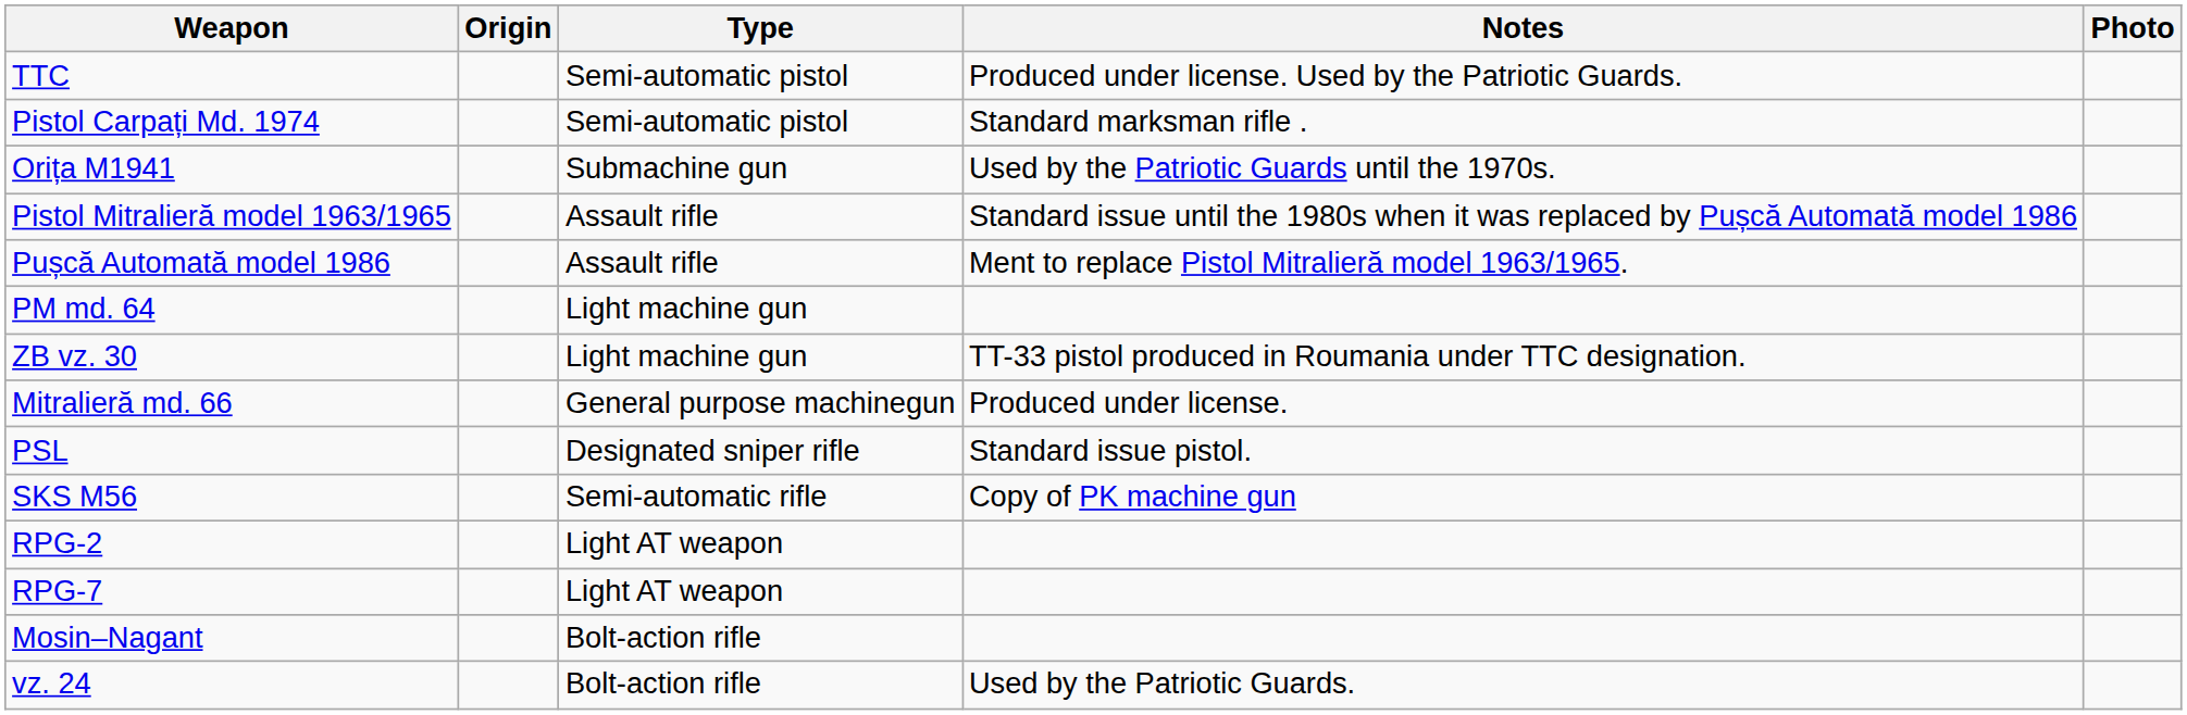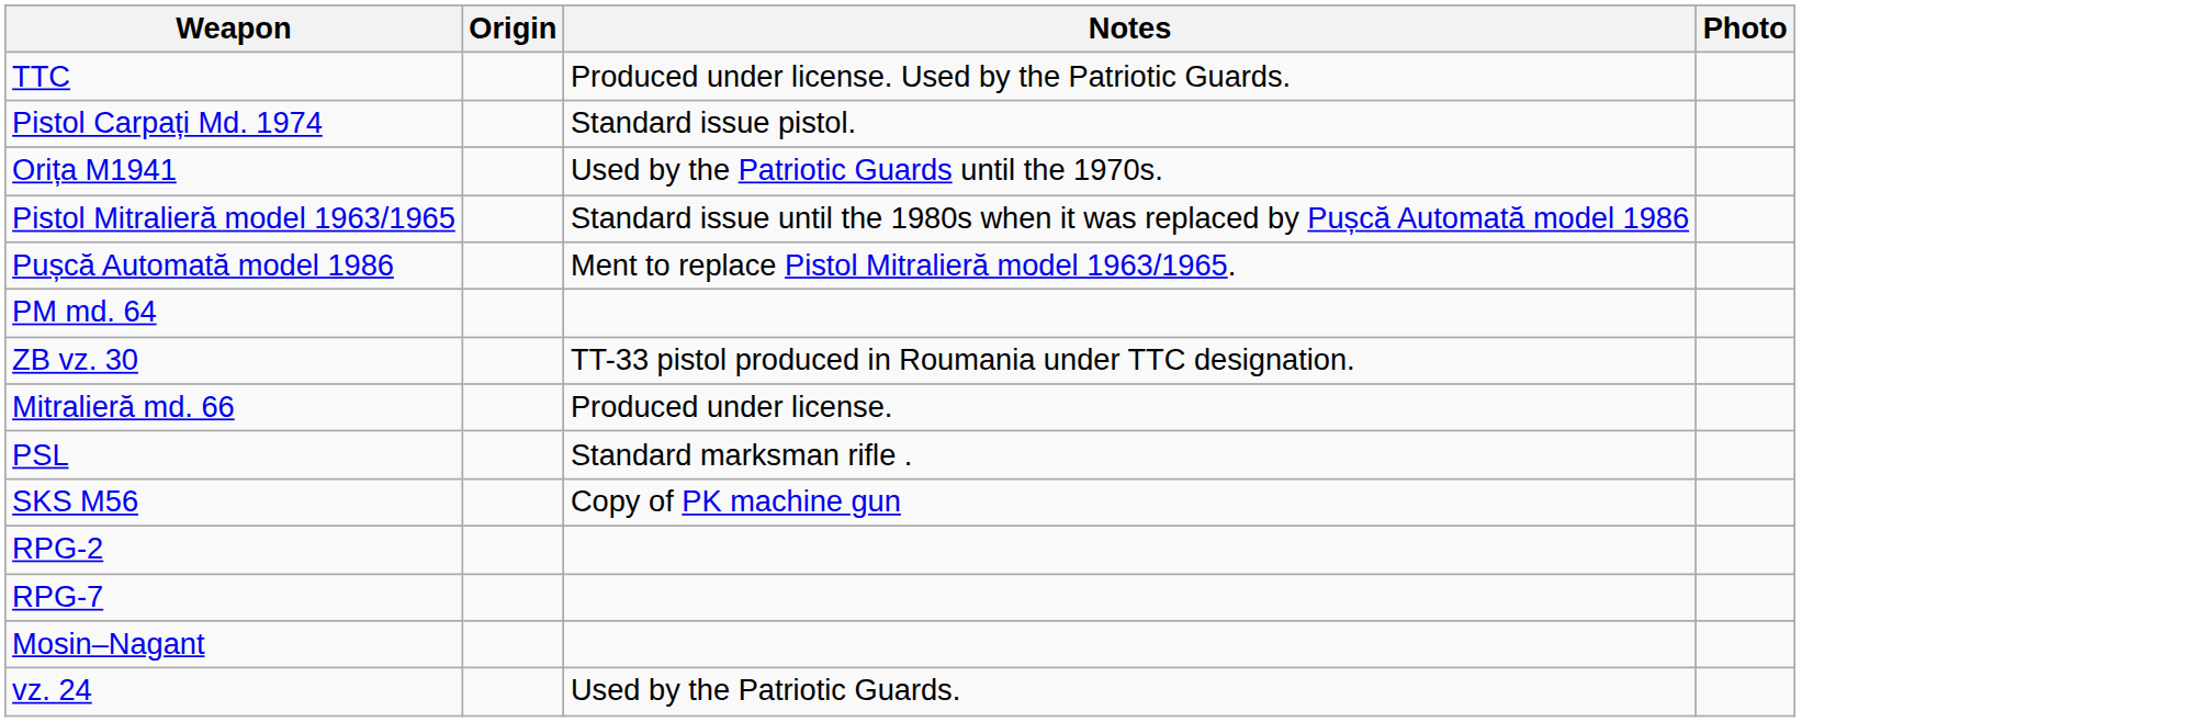- column: Type | Semi-automatic pistol | Semi-automatic pistol | Submachine gun | Assault rifle | Assault rifle | Light machine gun | Light machine gun | General purpose machinegun | Designated sniper rifle | Semi-automatic rifle | Light AT weapon | Light AT weapon | Bolt-action rifle | Bolt-action rifle
Pistol Carpați Md. 1974 | Notes: Standard marksman rifle . -> Standard issue pistol.
PSL | Notes: Standard issue pistol. -> Standard marksman rifle .
